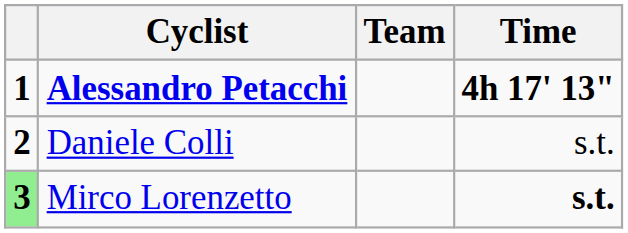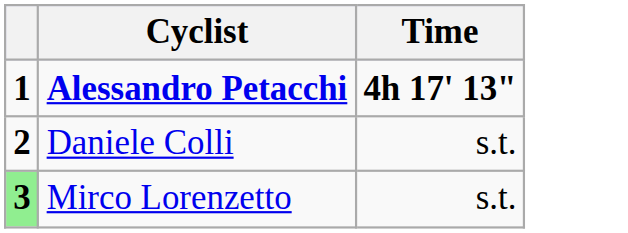- column: Team
Mirco Lorenzetto | Time: bold -> normal
